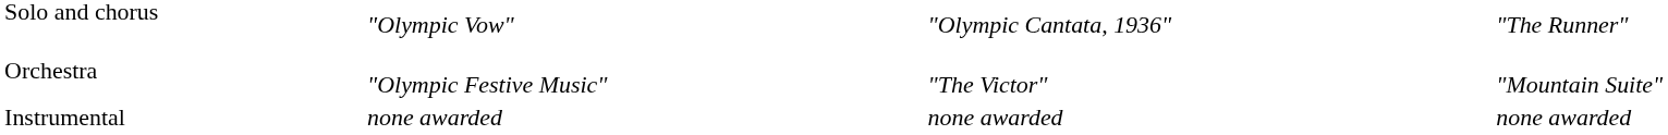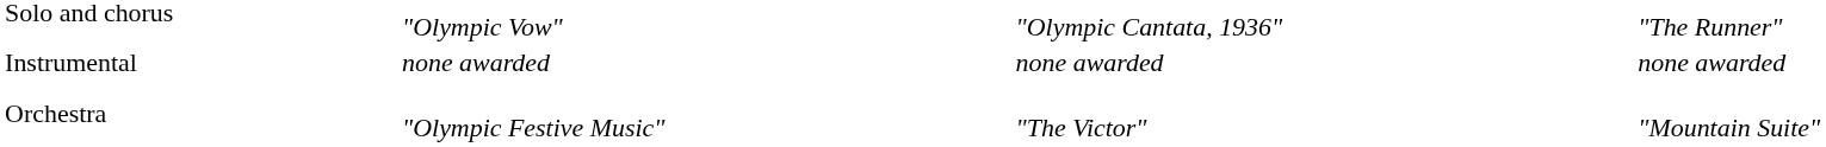rows swapped: Instrumental <-> Orchestra
